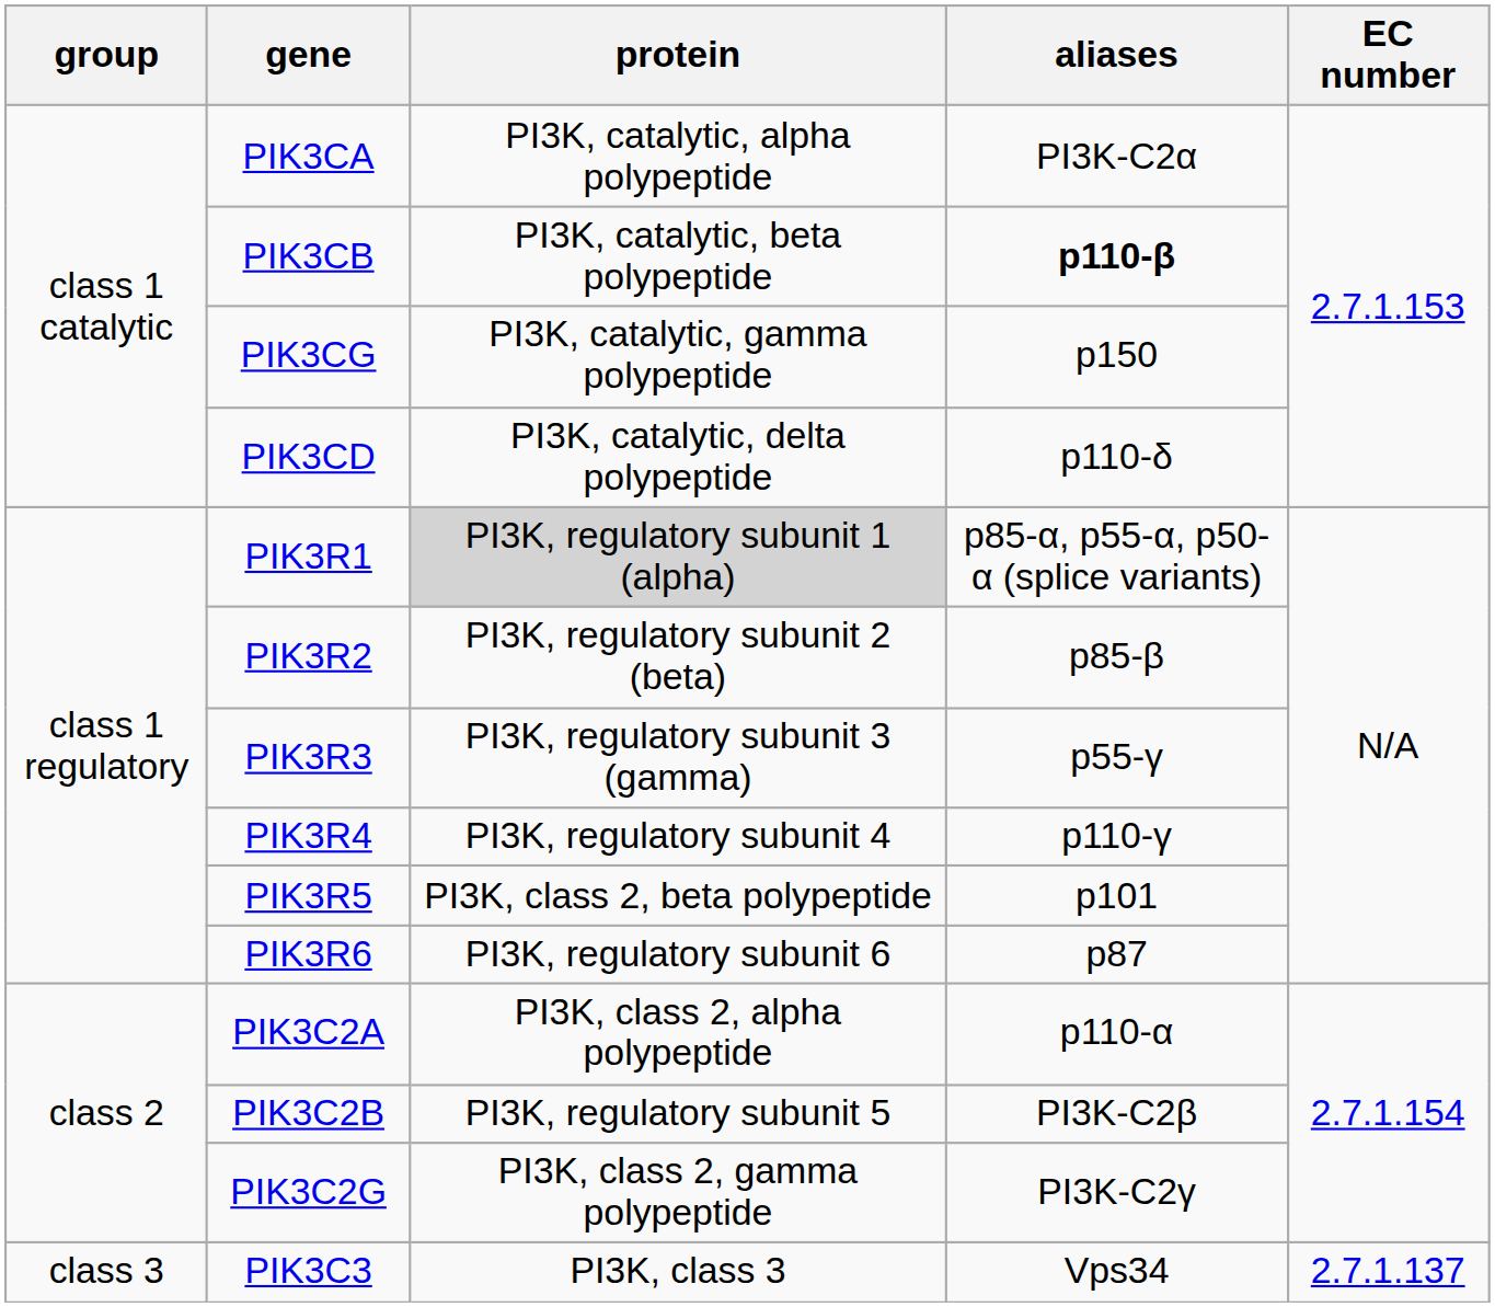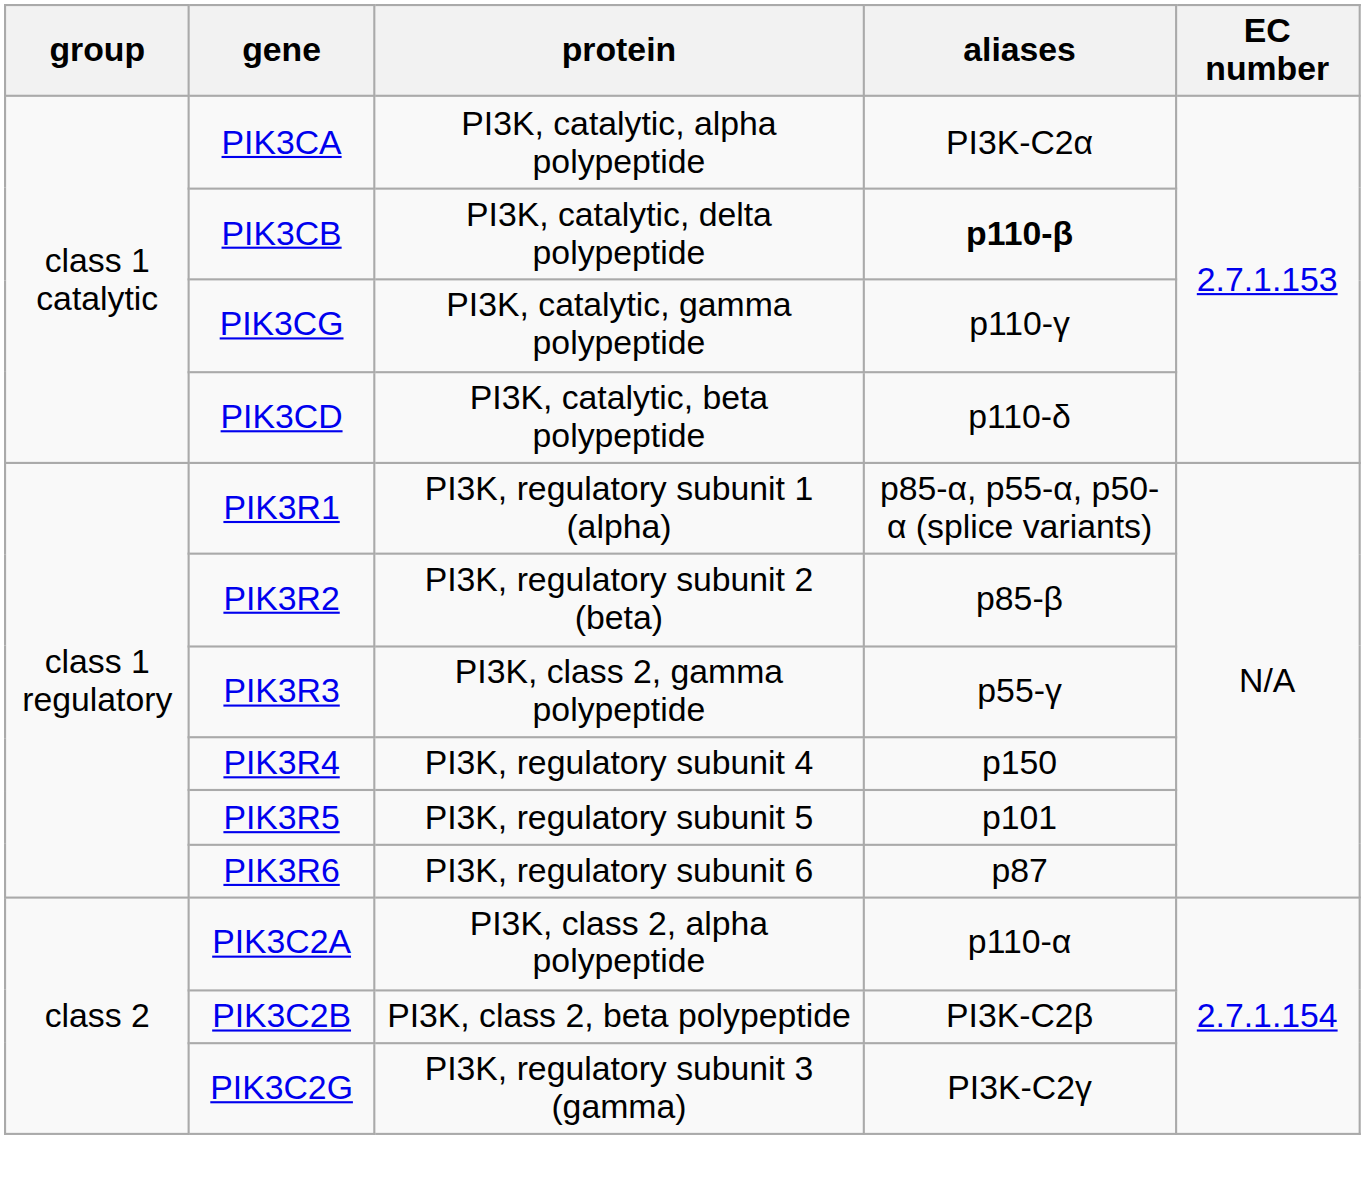PIK3CB | protein: PI3K, catalytic, beta polypeptide -> PI3K, catalytic, delta polypeptide
PIK3CG | aliases: p150 -> p110-γ
PIK3CD | protein: PI3K, catalytic, delta polypeptide -> PI3K, catalytic, beta polypeptide
PIK3R1 | protein: lightgrey background -> no background
PIK3R3 | protein: PI3K, regulatory subunit 3 (gamma) -> PI3K, class 2, gamma polypeptide
PIK3R4 | aliases: p110-γ -> p150
PIK3R5 | protein: PI3K, class 2, beta polypeptide -> PI3K, regulatory subunit 5
PIK3C2B | protein: PI3K, regulatory subunit 5 -> PI3K, class 2, beta polypeptide
PIK3C2G | protein: PI3K, class 2, gamma polypeptide -> PI3K, regulatory subunit 3 (gamma)
- row: class 3 | PIK3C3 | PI3K, class 3 | Vps34 | 2.7.1.137
